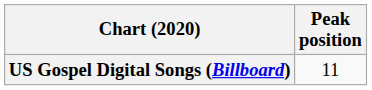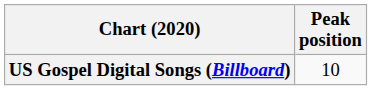US Gospel Digital Songs (Billboard) | Peak position: 11 -> 10
